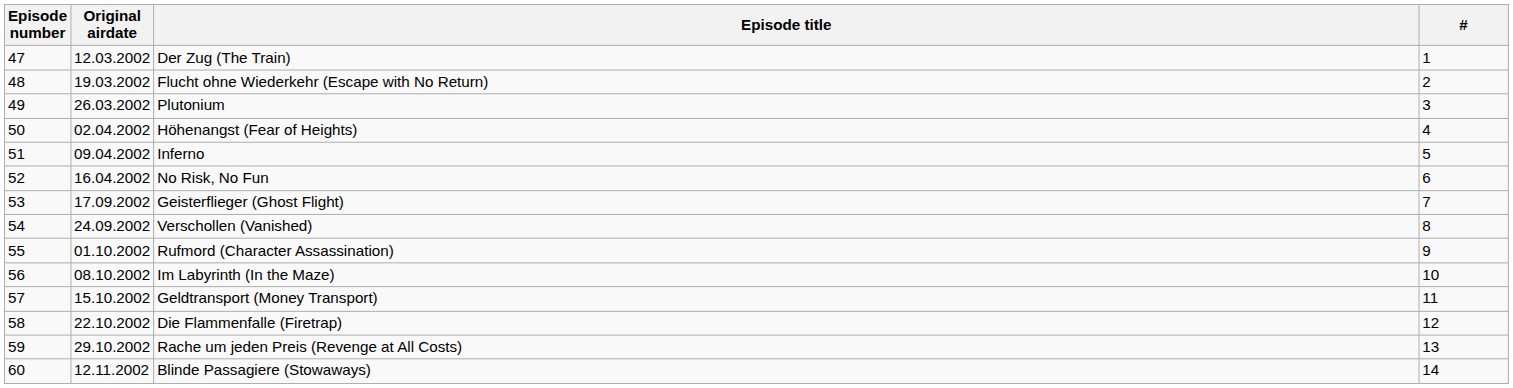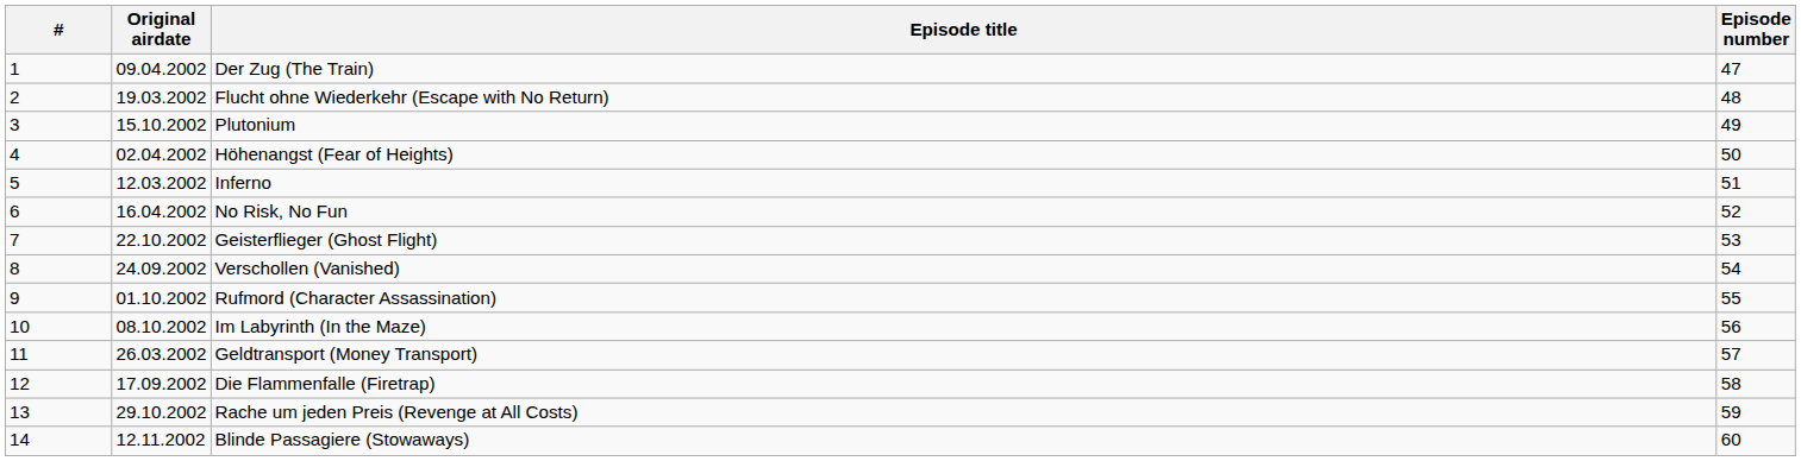columns swapped: # <-> Episode number
Der Zug (The Train) | Original airdate: 12.03.2002 -> 09.04.2002
Plutonium | Original airdate: 26.03.2002 -> 15.10.2002
Inferno | Original airdate: 09.04.2002 -> 12.03.2002
Geisterflieger (Ghost Flight) | Original airdate: 17.09.2002 -> 22.10.2002
Geldtransport (Money Transport) | Original airdate: 15.10.2002 -> 26.03.2002
Die Flammenfalle (Firetrap) | Original airdate: 22.10.2002 -> 17.09.2002
